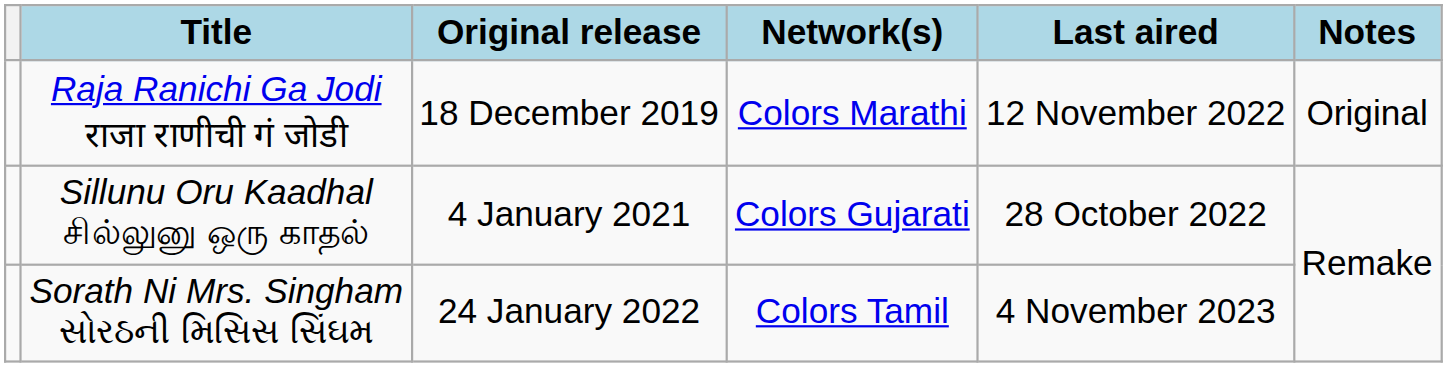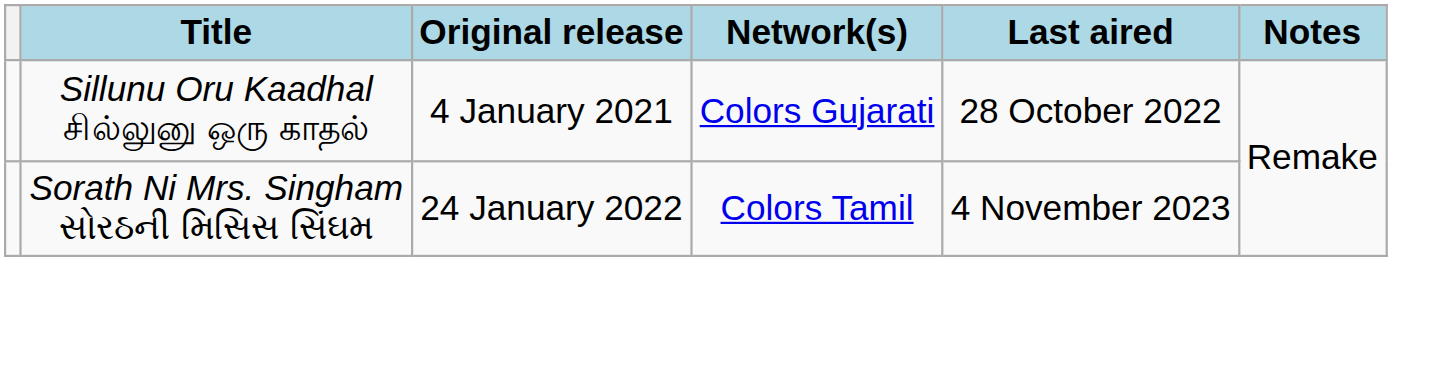- row: Raja Ranichi Ga Jodi राजा राणीची गं जोडी | 18 December 2019 | Colors Marathi | 12 November 2022 | Original
